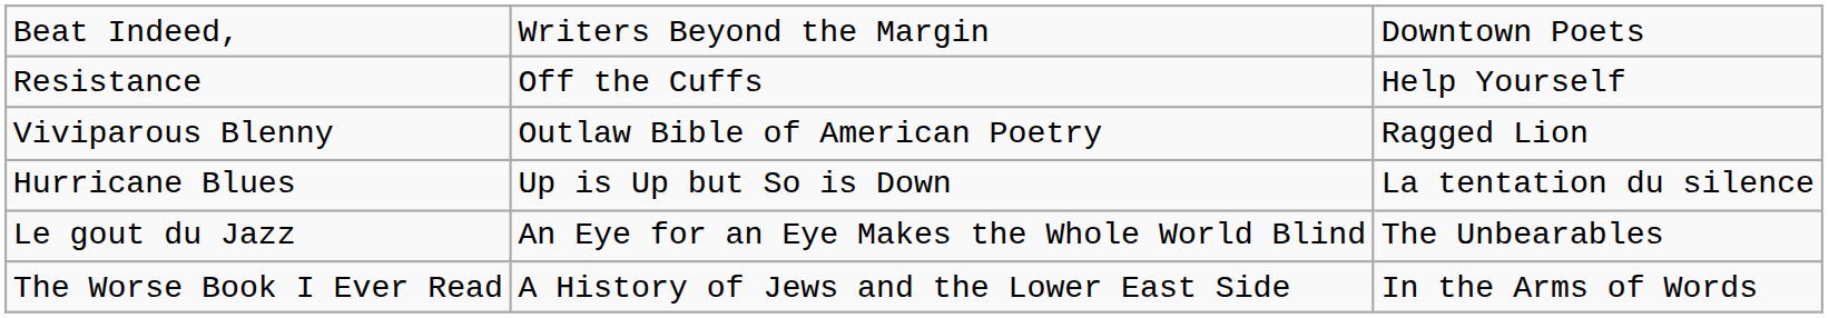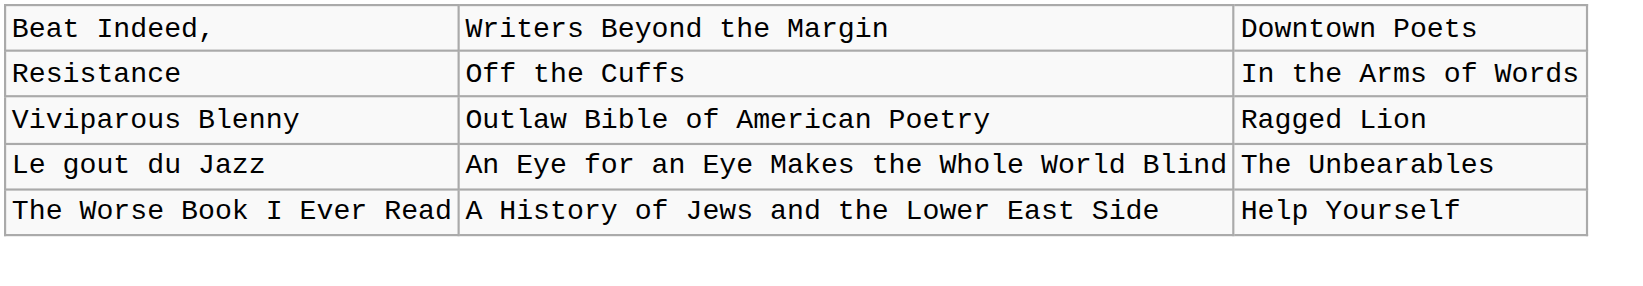Resistance | column 3: Help Yourself -> In the Arms of Words
- row: Hurricane Blues | Up is Up but So is Down | La tentation du silence
The Worse Book I Ever Read | column 3: In the Arms of Words -> Help Yourself
